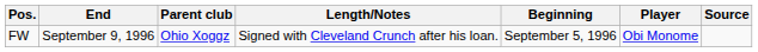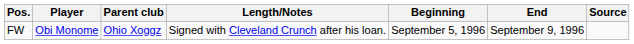columns swapped: Player <-> End
